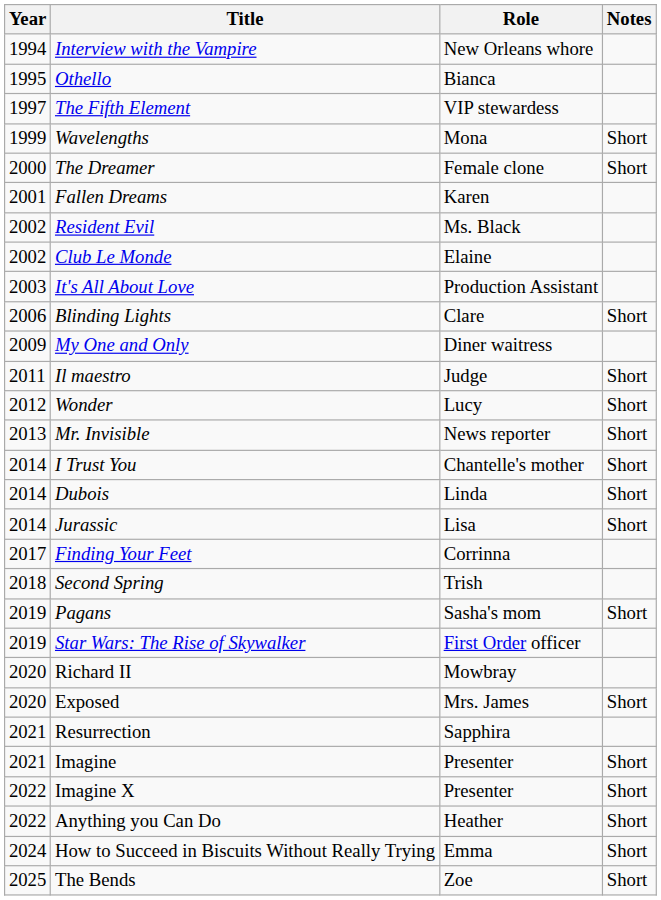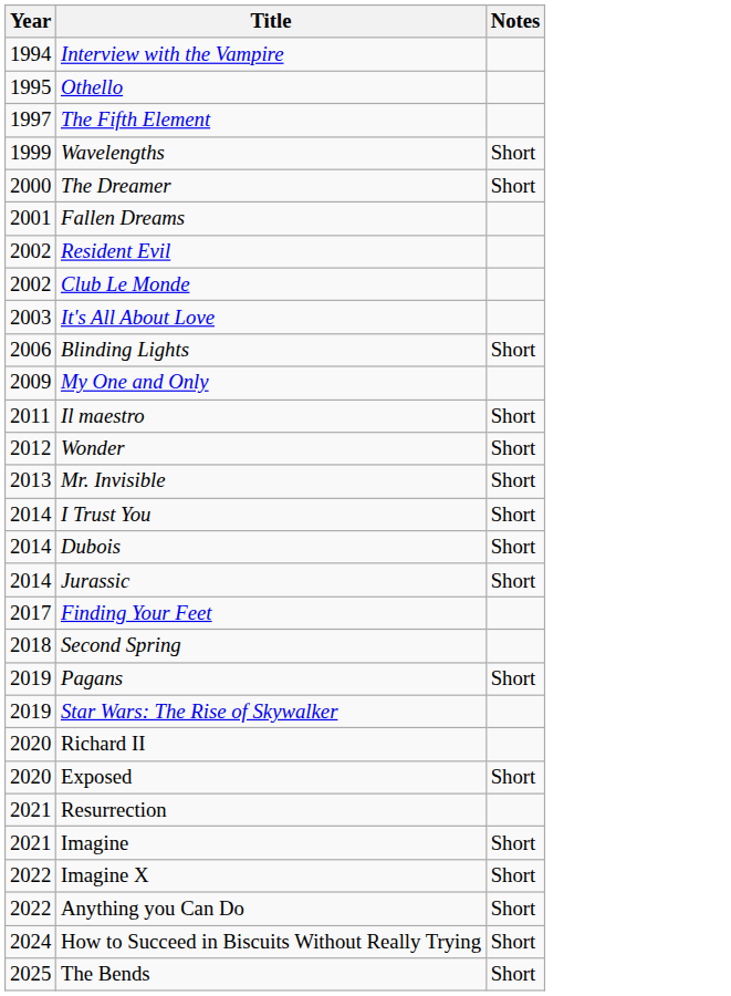- column: Role | New Orleans whore | Bianca | VIP stewardess | Mona | Female clone | Karen | Ms. Black | Elaine | Production Assistant | Clare | Diner waitress | Judge | Lucy | News reporter | Chantelle's mother | Linda | Lisa | Corrinna | Trish | Sasha's mom | First Order officer | Mowbray | Mrs. James | Sapphira | Presenter | Presenter | Heather | Emma | Zoe
